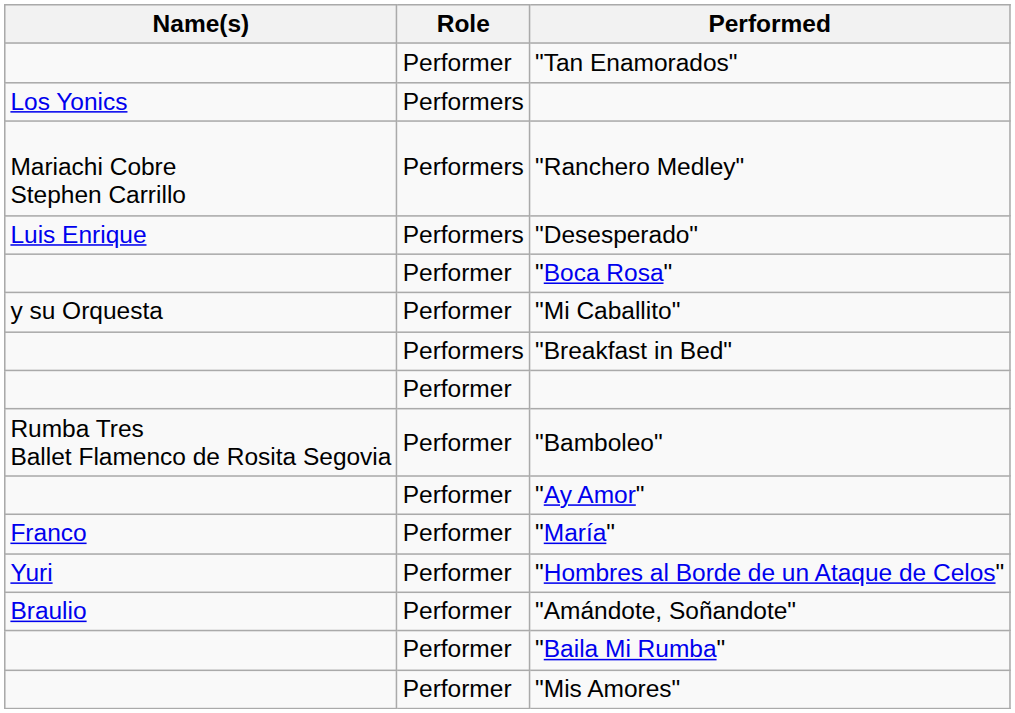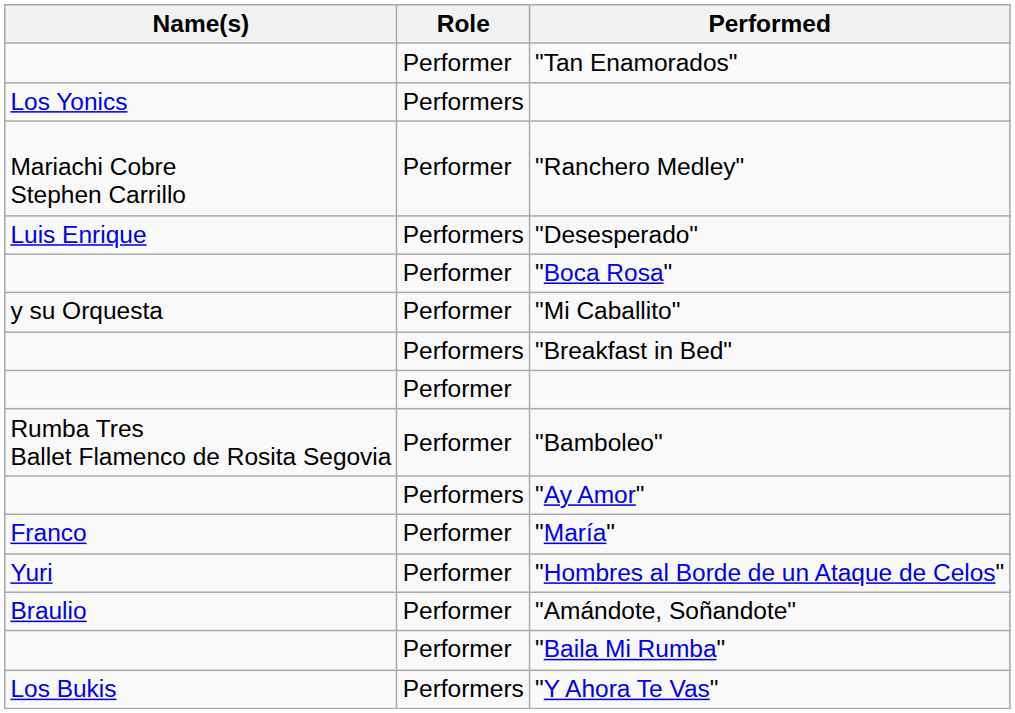"Ranchero Medley" | Role: Performers -> Performer
"Ay Amor" | Role: Performer -> Performers
+ row: Los Bukis | Performers | "Y Ahora Te Vas"
- row: Performer | "Mis Amores"
